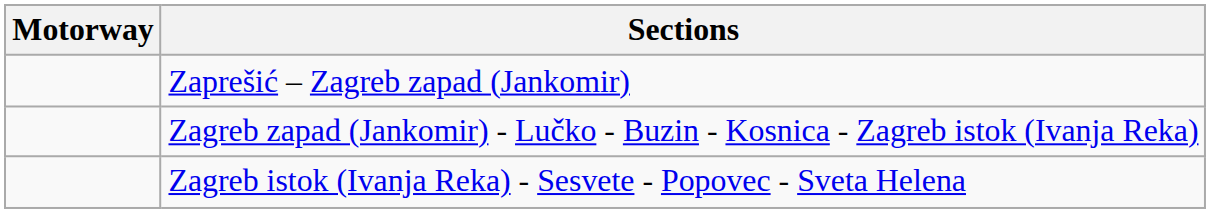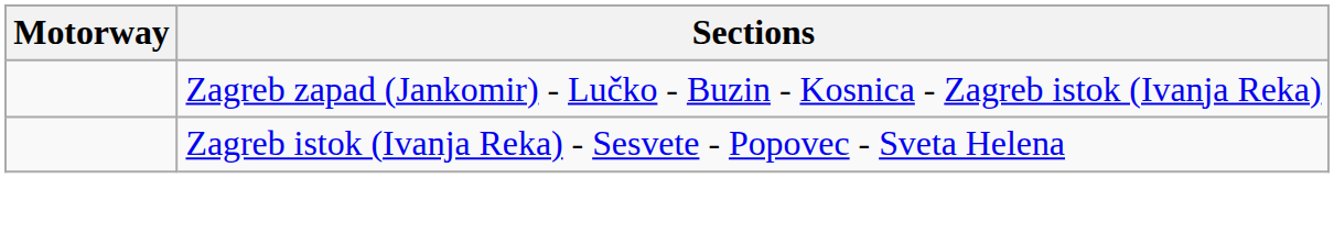- row: Zaprešić – Zagreb zapad (Jankomir)
